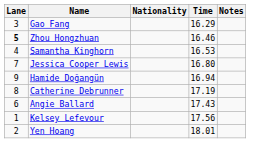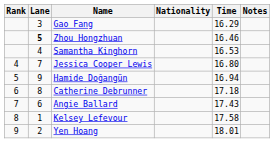+ column: Rank | 4 | 5 | 6 | 7 | 8 | 9
Catherine Debrunner | Time: 17.19 -> 17.18
Kelsey Lefevour | Time: 17.56 -> 17.58
